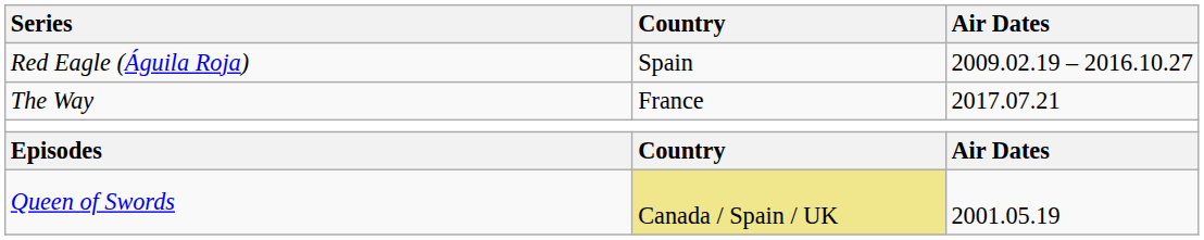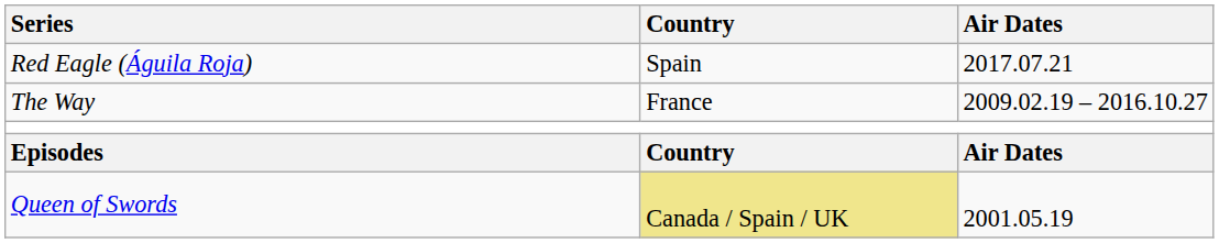Red Eagle (Águila Roja) | Air Dates: 2009.02.19 – 2016.10.27 -> 2017.07.21
The Way | Air Dates: 2017.07.21 -> 2009.02.19 – 2016.10.27
